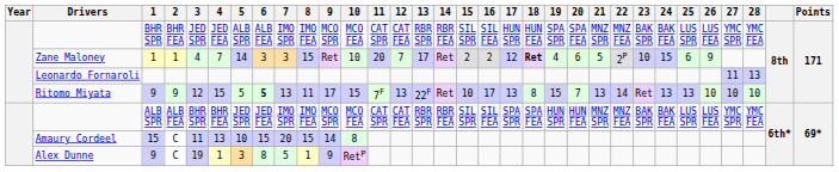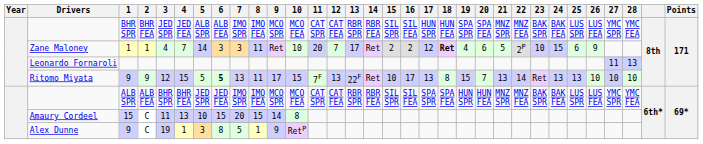Zane Maloney | 8: 15 -> 11
